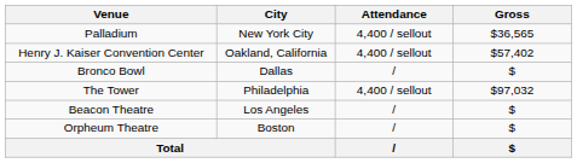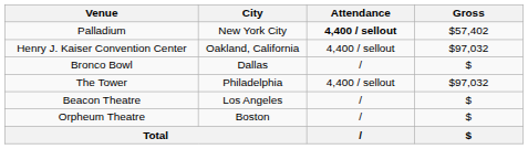Palladium | Attendance: normal -> bold
Palladium | Gross: $36,565 -> $57,402
Henry J. Kaiser Convention Center | Gross: $57,402 -> $97,032
